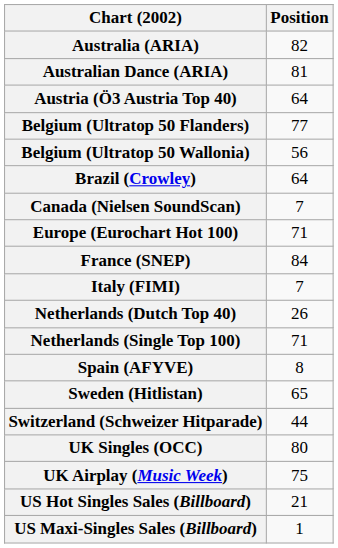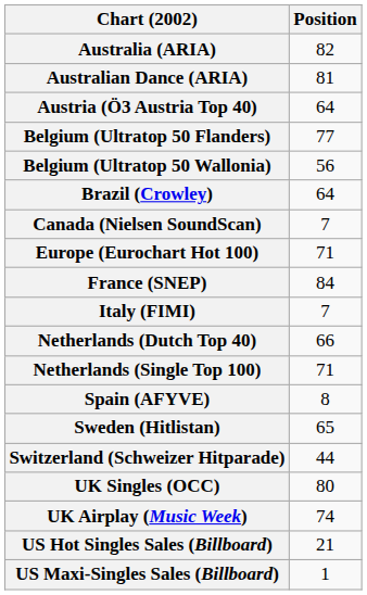Netherlands (Dutch Top 40) | Position: 26 -> 66
UK Airplay (Music Week) | Position: 75 -> 74
